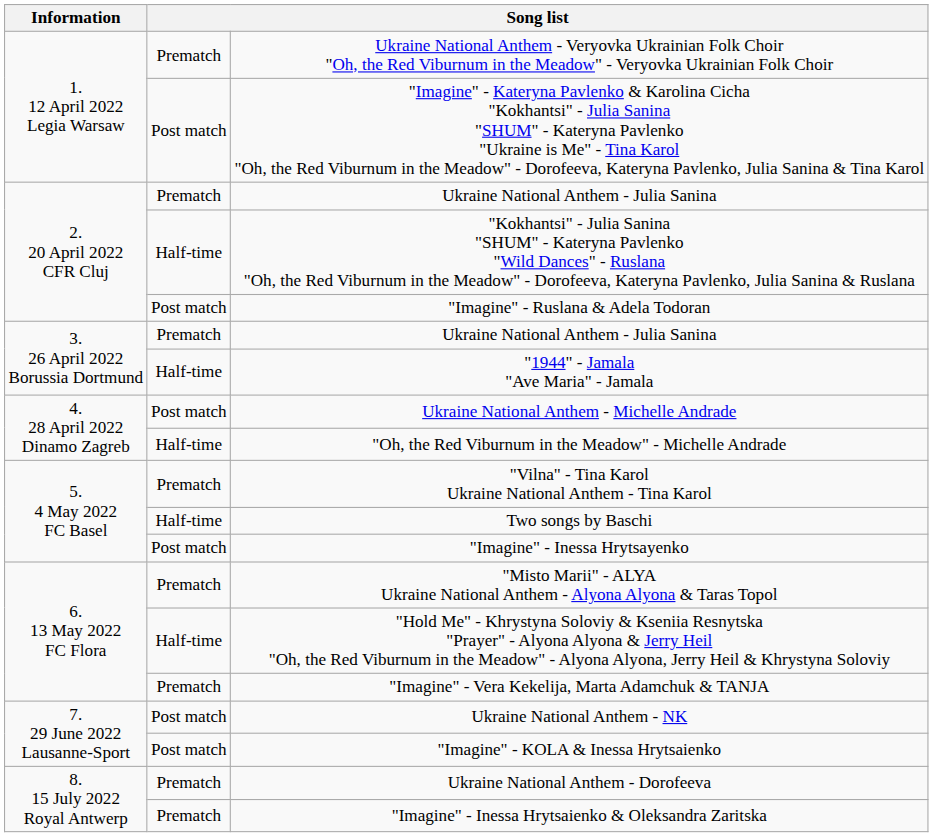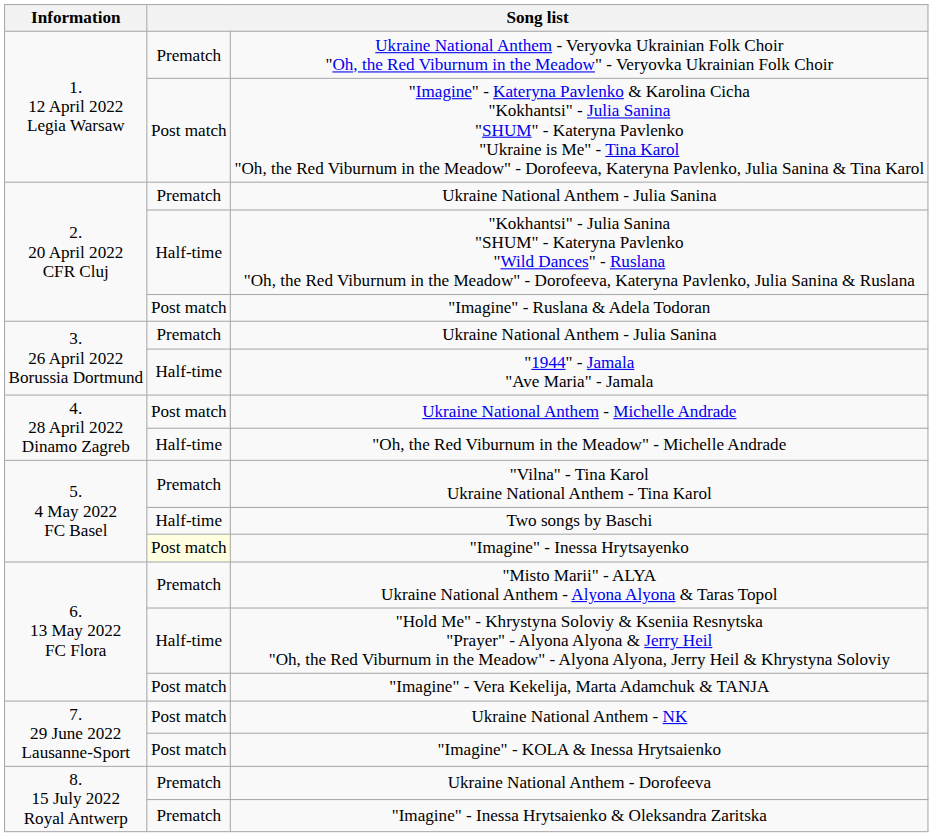"Imagine" - Inessa Hrytsayenko | column 2: no background -> lightyellow background
"Imagine" - Vera Kekelija, Marta Adamchuk & TANJA | column 2: Prematch -> Post match
